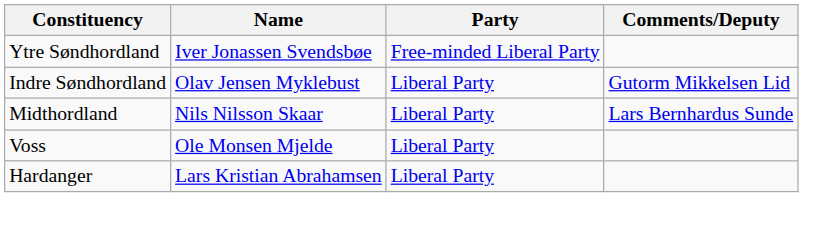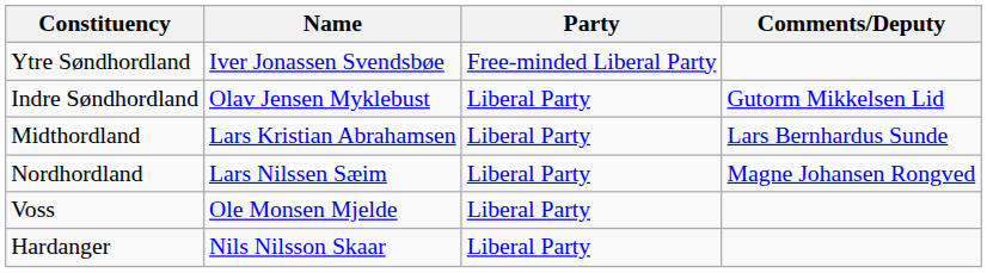Midthordland | Name: Nils Nilsson Skaar -> Lars Kristian Abrahamsen
+ row: Nordhordland | Lars Nilssen Sæim | Liberal Party | Magne Johansen Rongved
Hardanger | Name: Lars Kristian Abrahamsen -> Nils Nilsson Skaar
